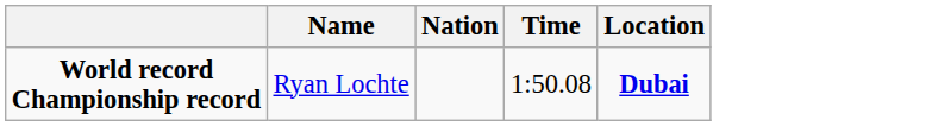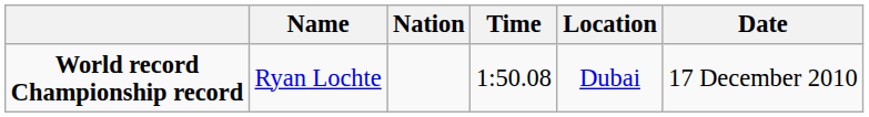+ column: Date | 17 December 2010
World record Championship record | Location: bold -> normal
